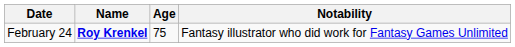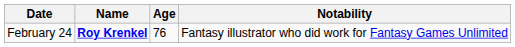February 24 | Age: 75 -> 76
